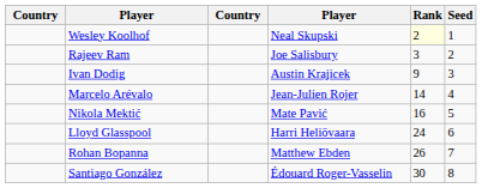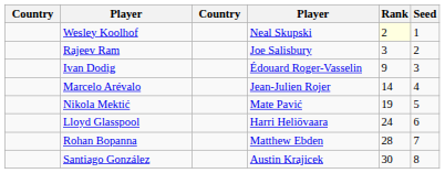Ivan Dodig | column 4: Austin Krajicek -> Édouard Roger-Vasselin
Nikola Mektić | Rank: 16 -> 19
Rohan Bopanna | Rank: 26 -> 28
Santiago González | column 4: Édouard Roger-Vasselin -> Austin Krajicek
